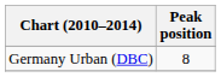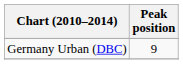Germany Urban (DBC) | Peak position: 8 -> 9
